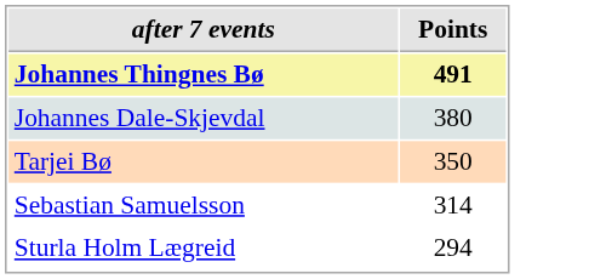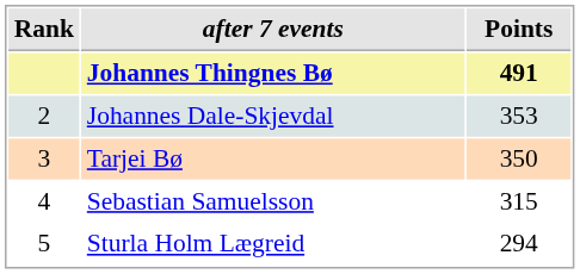+ column: Rank | 2 | 3 | 4 | 5
Johannes Dale-Skjevdal | Points: 380 -> 353
Sebastian Samuelsson | Points: 314 -> 315
